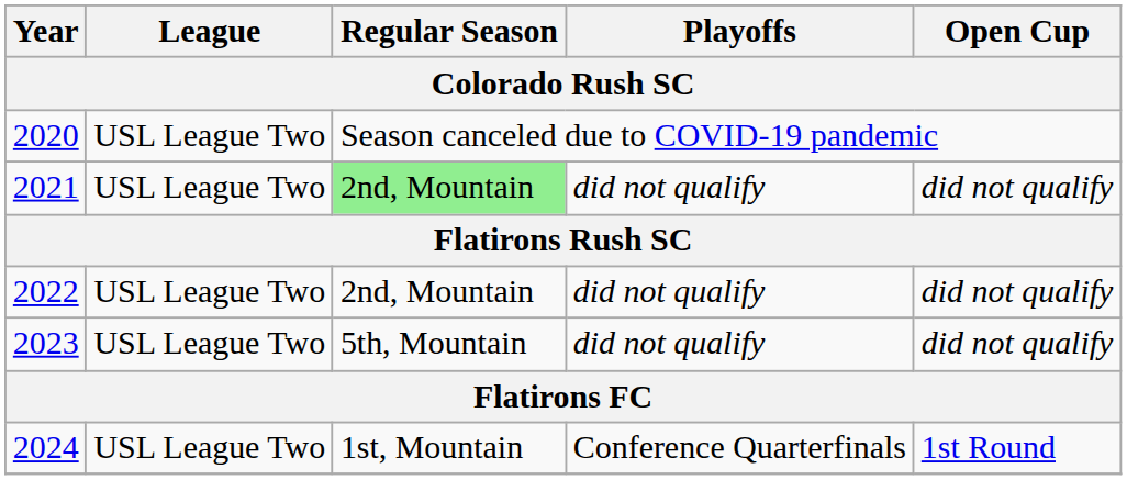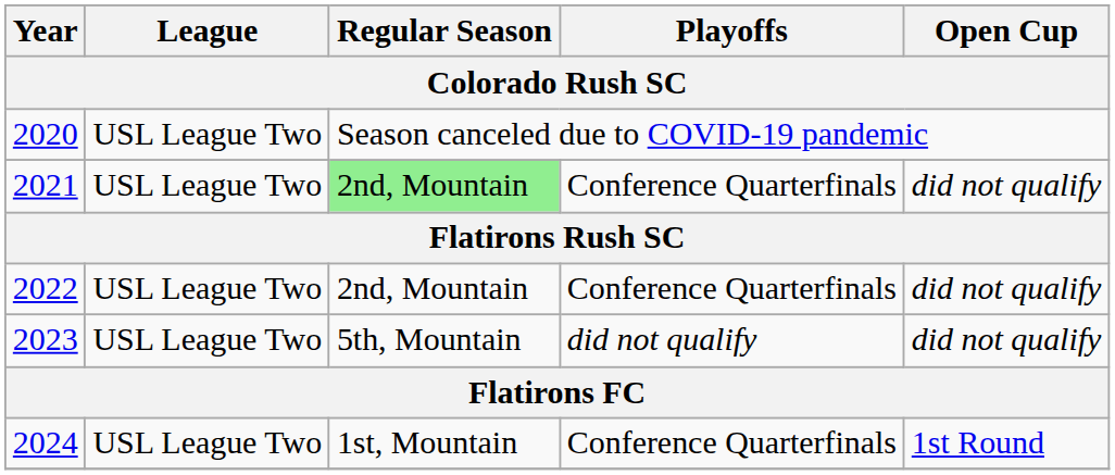2021 | Playoffs: did not qualify -> Conference Quarterfinals
2022 | Playoffs: did not qualify -> Conference Quarterfinals
